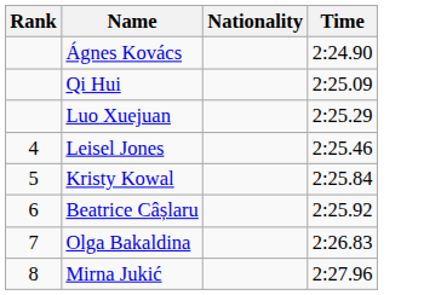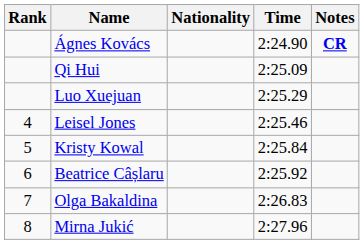+ column: Notes | CR
